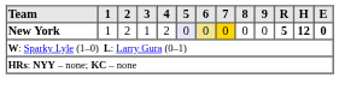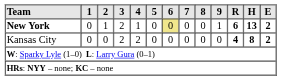New York | 1: 1 -> 0
New York | 2: 2 -> 1
New York | 3: 1 -> 2
New York | 4: 2 -> 1
New York | 5: lavender background -> no background
New York | 7: gold background -> no background
New York | 9: 0 -> 1
New York | R: 5 -> 6
New York | H: 12 -> 13
New York | E: 0 -> 2
+ row: Kansas City | 0 | 0 | 2 | 2 | 0 | 0 | 0 | 0 | 0 | 4 | 8 | 2
